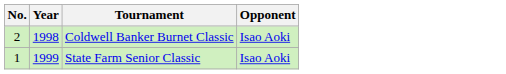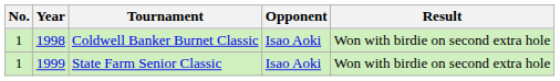+ column: Result | Won with birdie on second extra hole | Won with birdie on second extra hole
Coldwell Banker Burnet Classic | No.: 2 -> 1
